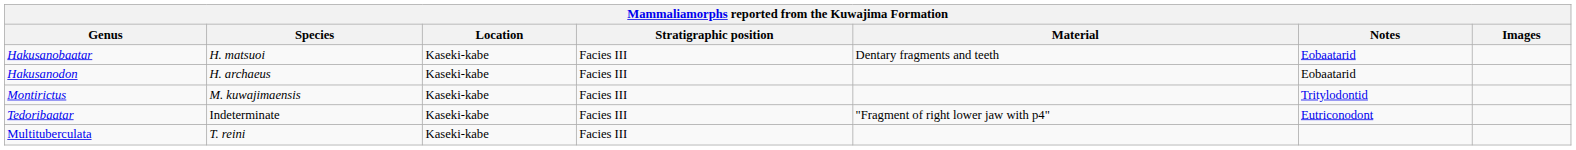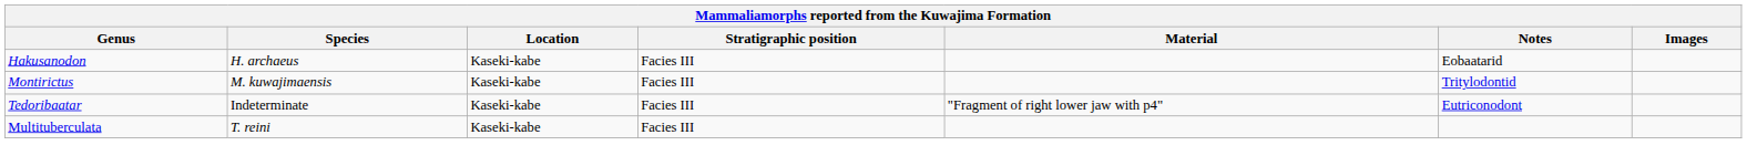- row: Hakusanobaatar | H. matsuoi | Kaseki-kabe | Facies III | Dentary fragments and teeth | Eobaatarid
